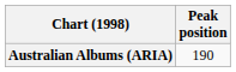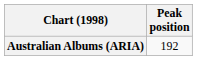Australian Albums (ARIA) | Peak position: 190 -> 192
